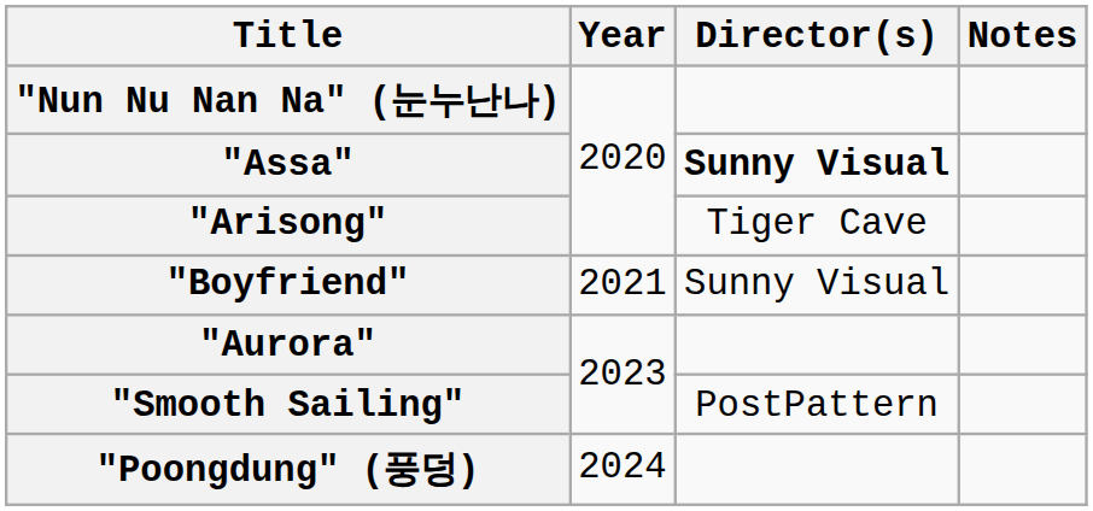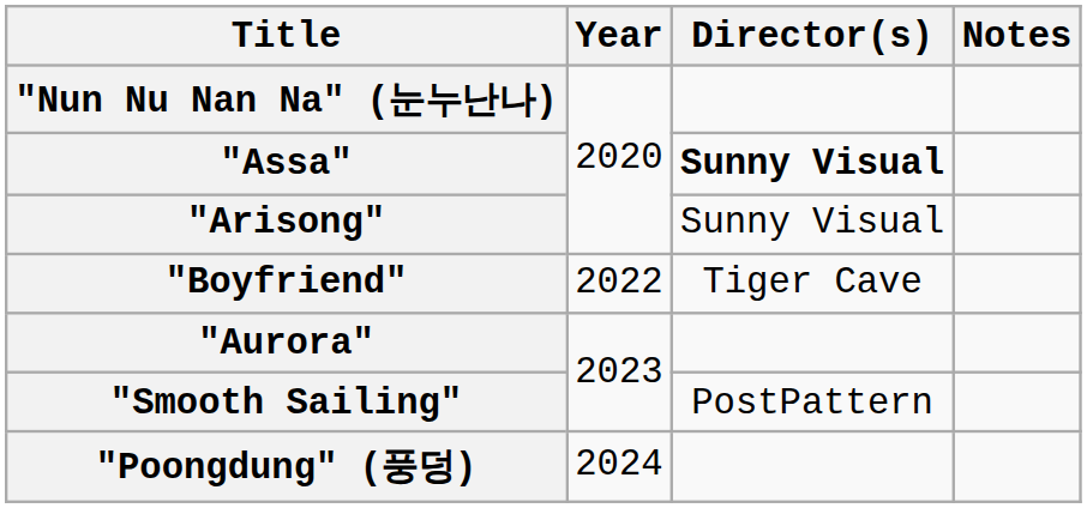"Arisong" | Director(s): Tiger Cave -> Sunny Visual
"Boyfriend" | Year: 2021 -> 2022
"Boyfriend" | Director(s): Sunny Visual -> Tiger Cave
